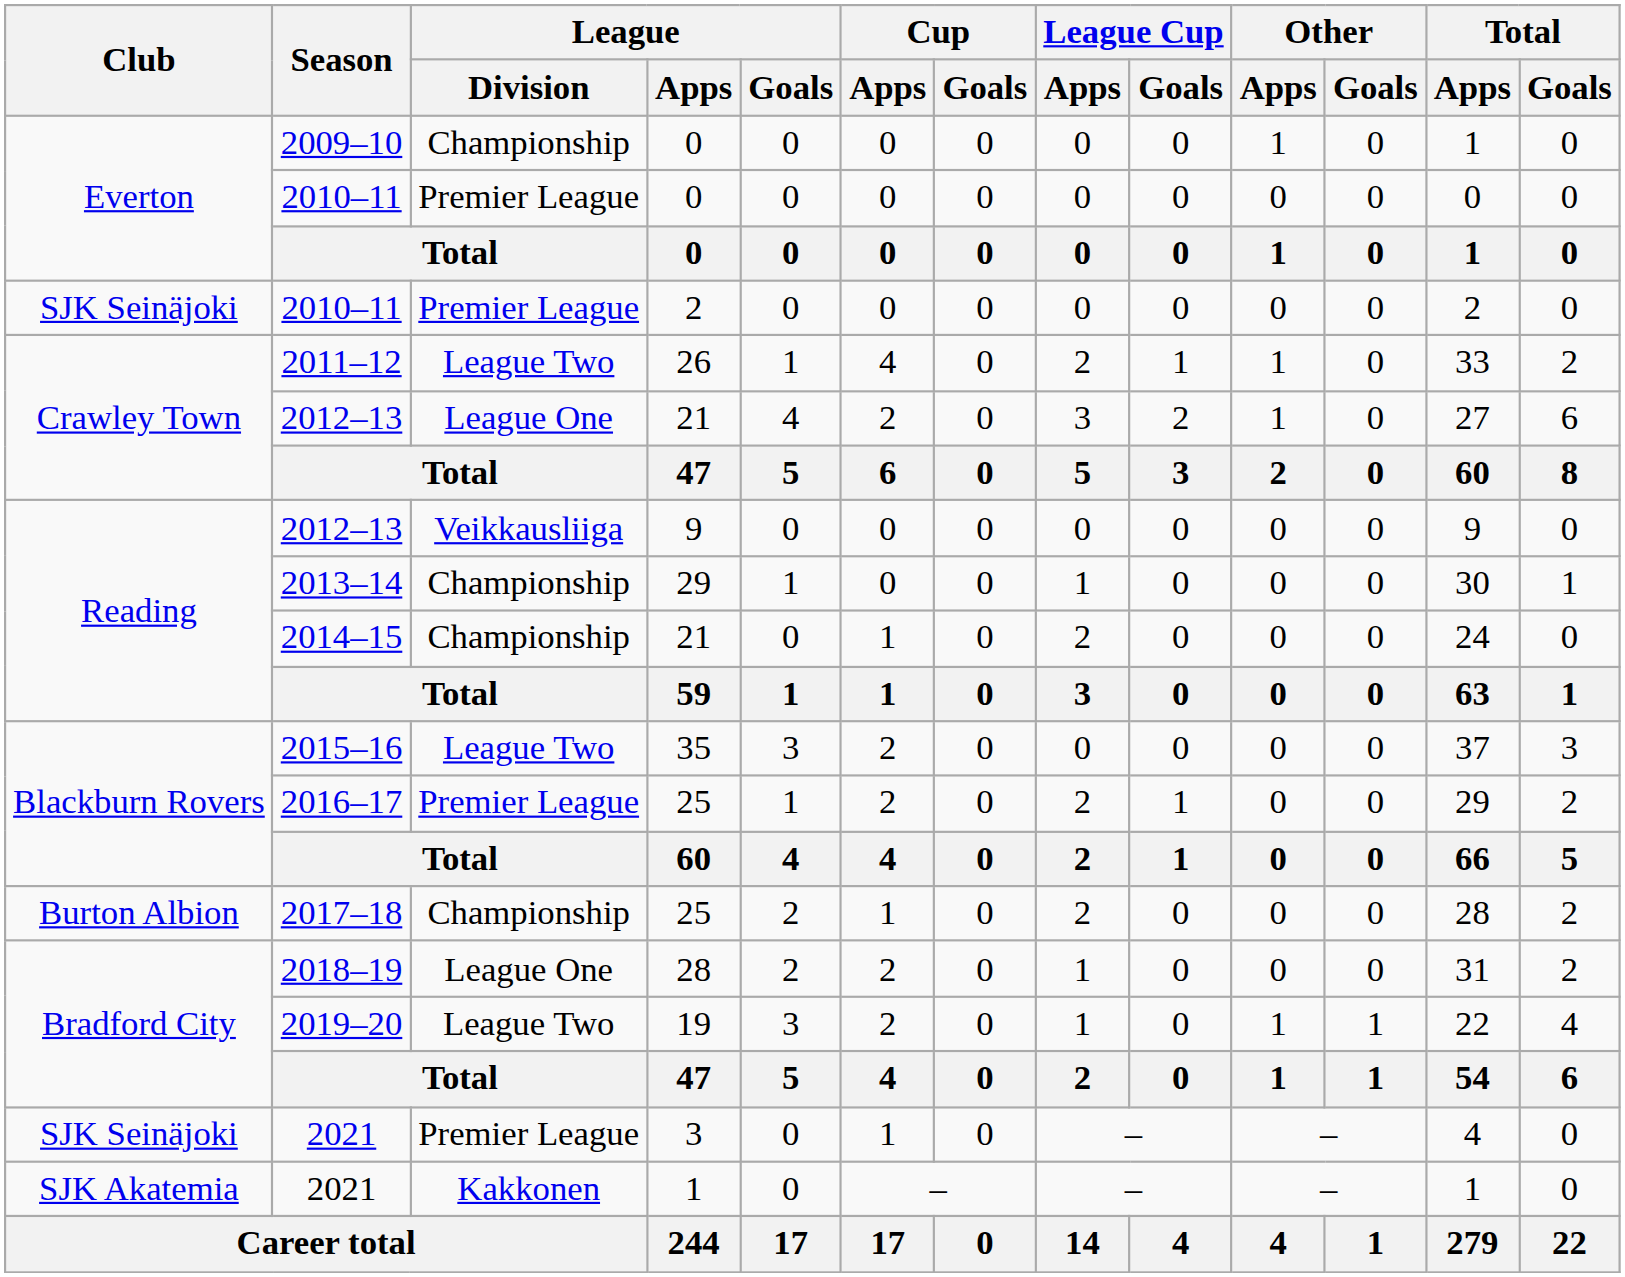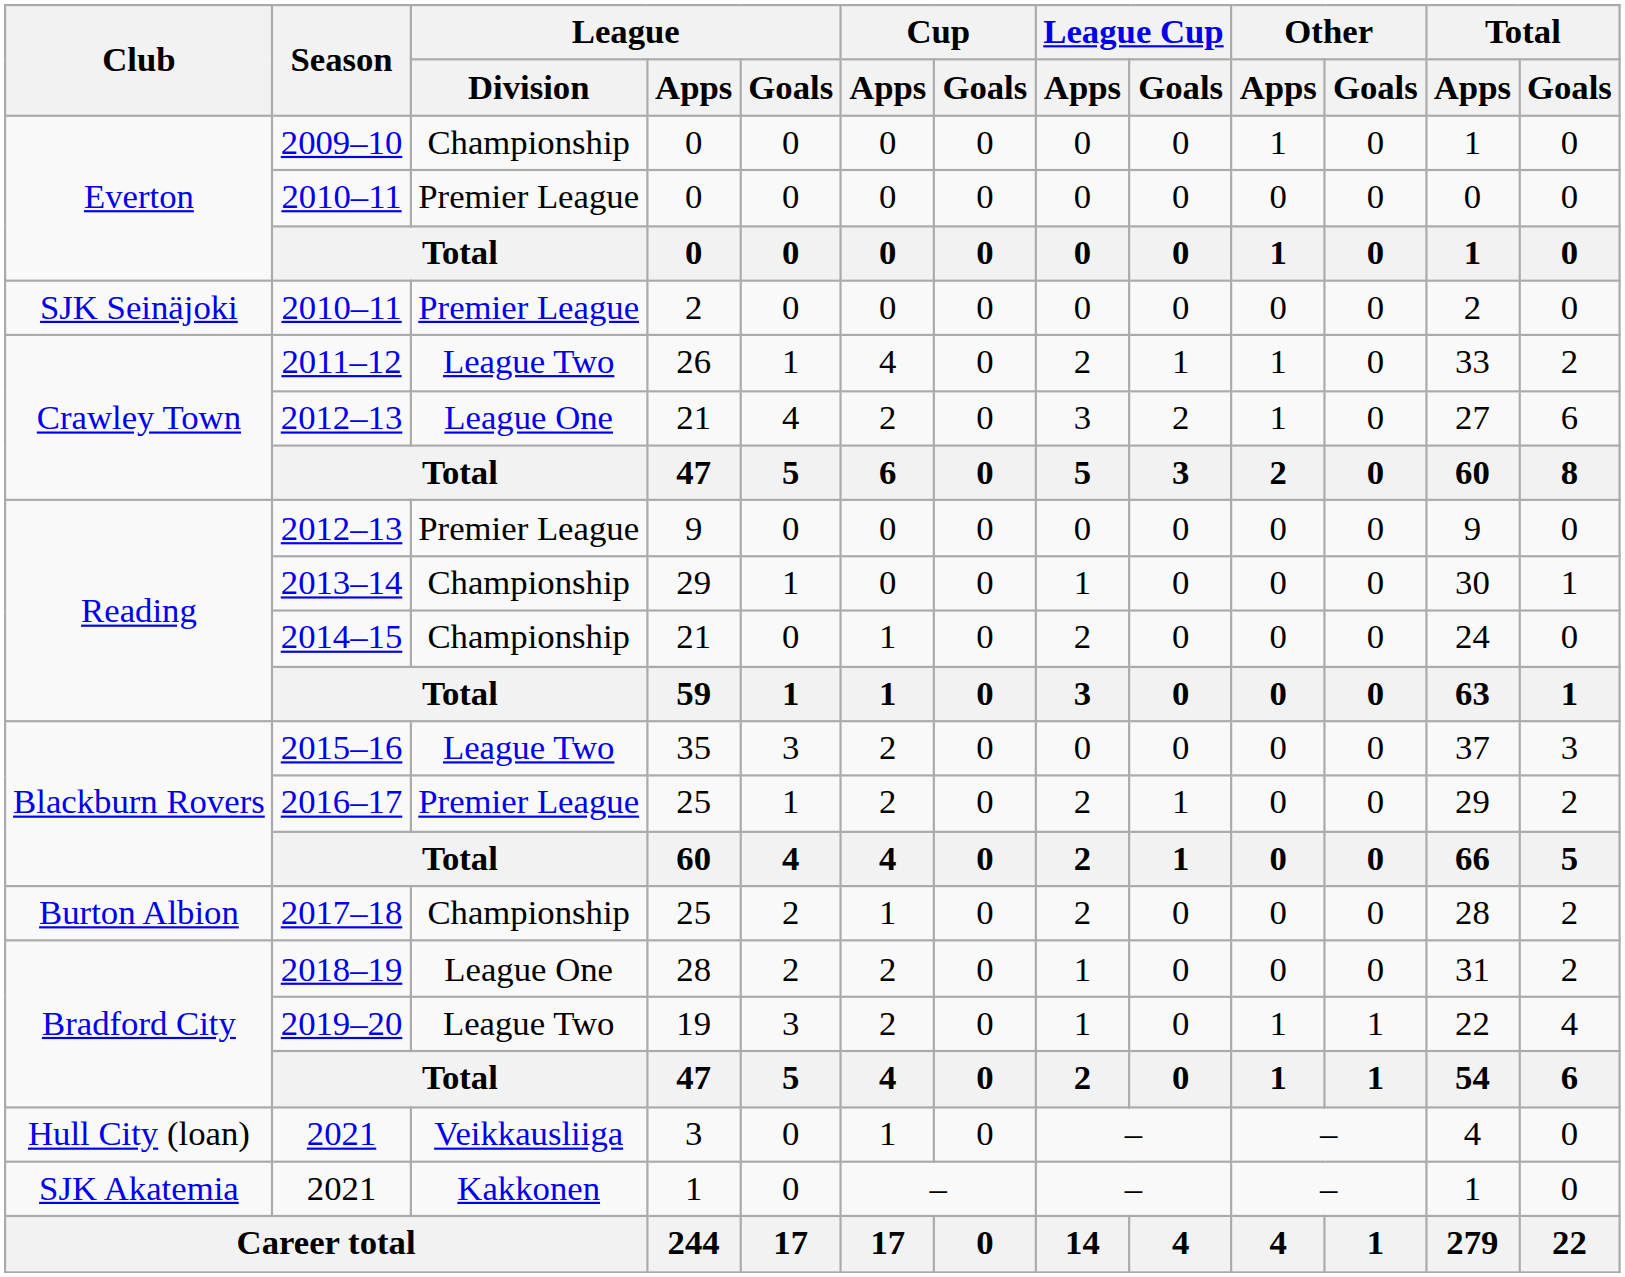2012–13 / 9 | League / Division: Veikkausliiga -> Premier League
2021 / 3 | Club: SJK Seinäjoki -> Hull City (loan)
2021 / 3 | League / Division: Premier League -> Veikkausliiga
